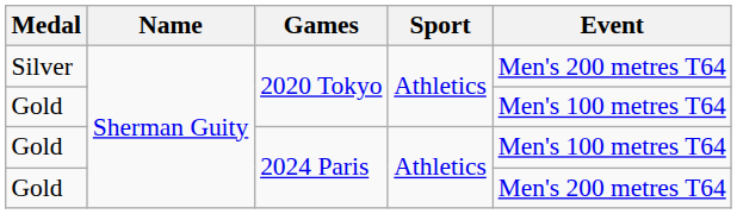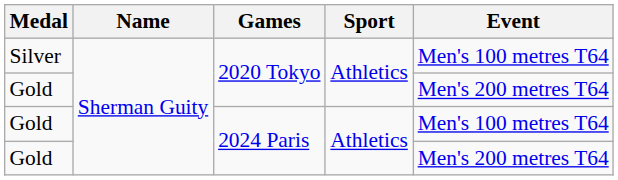Silver | Event: Men's 200 metres T64 -> Men's 100 metres T64
Gold / 2020 Tokyo | Event: Men's 100 metres T64 -> Men's 200 metres T64
